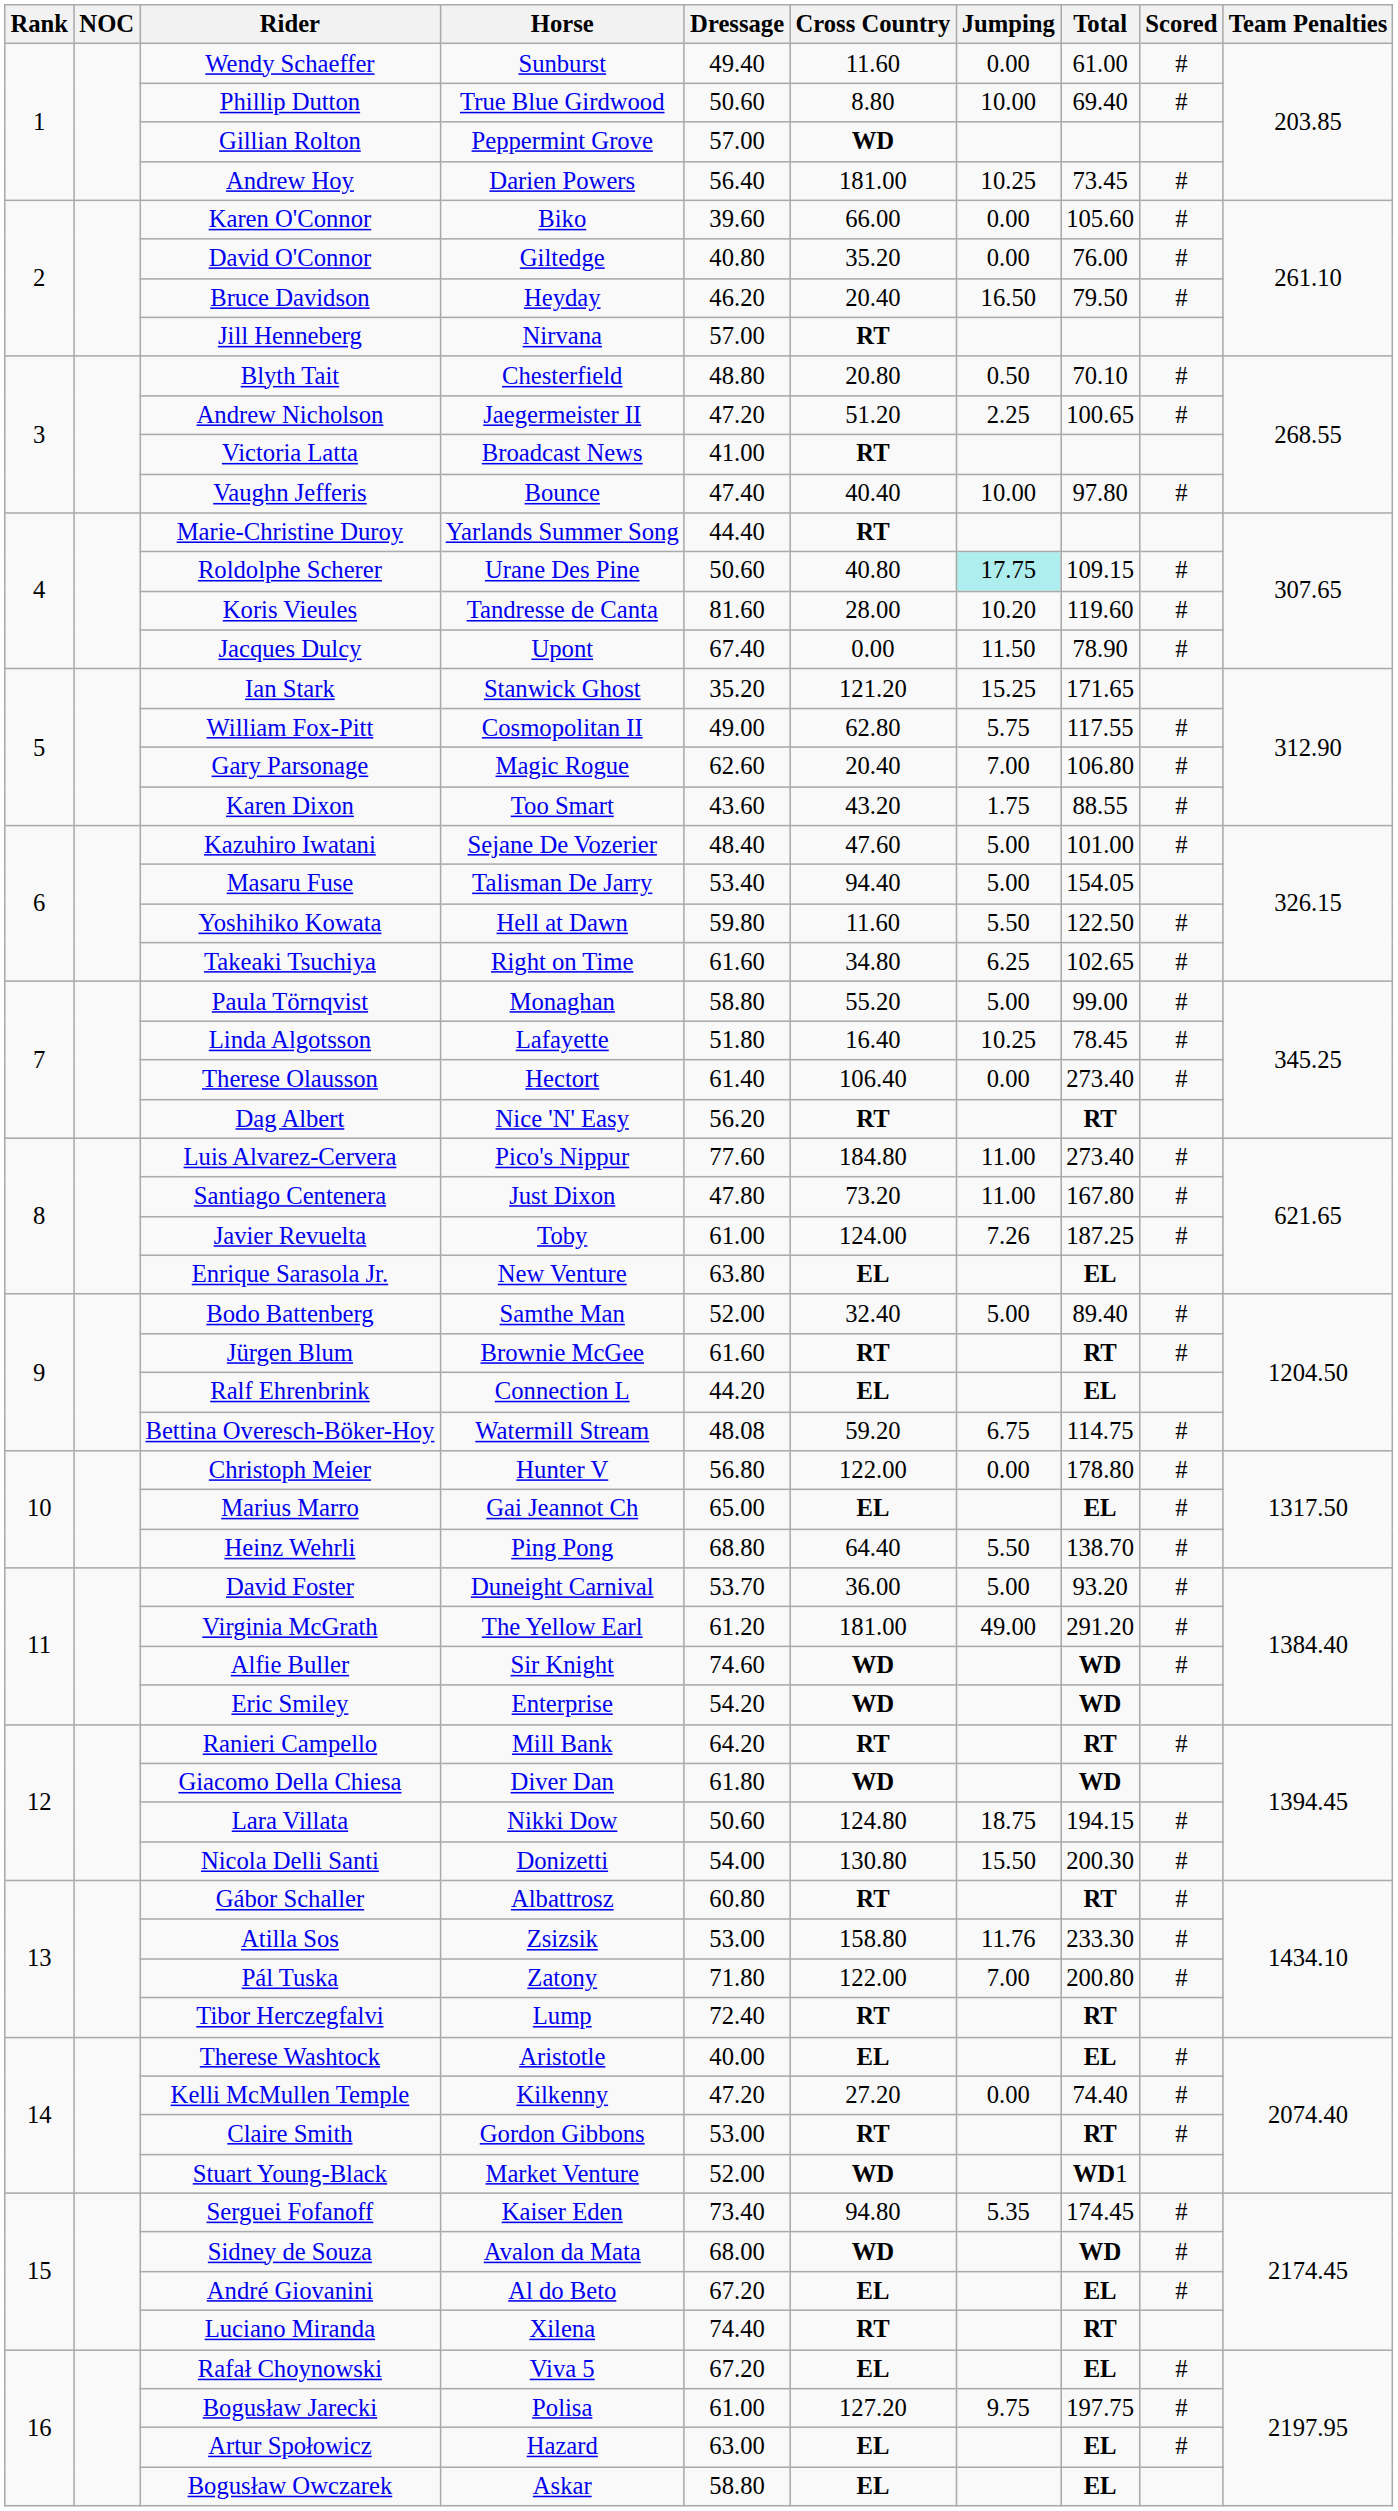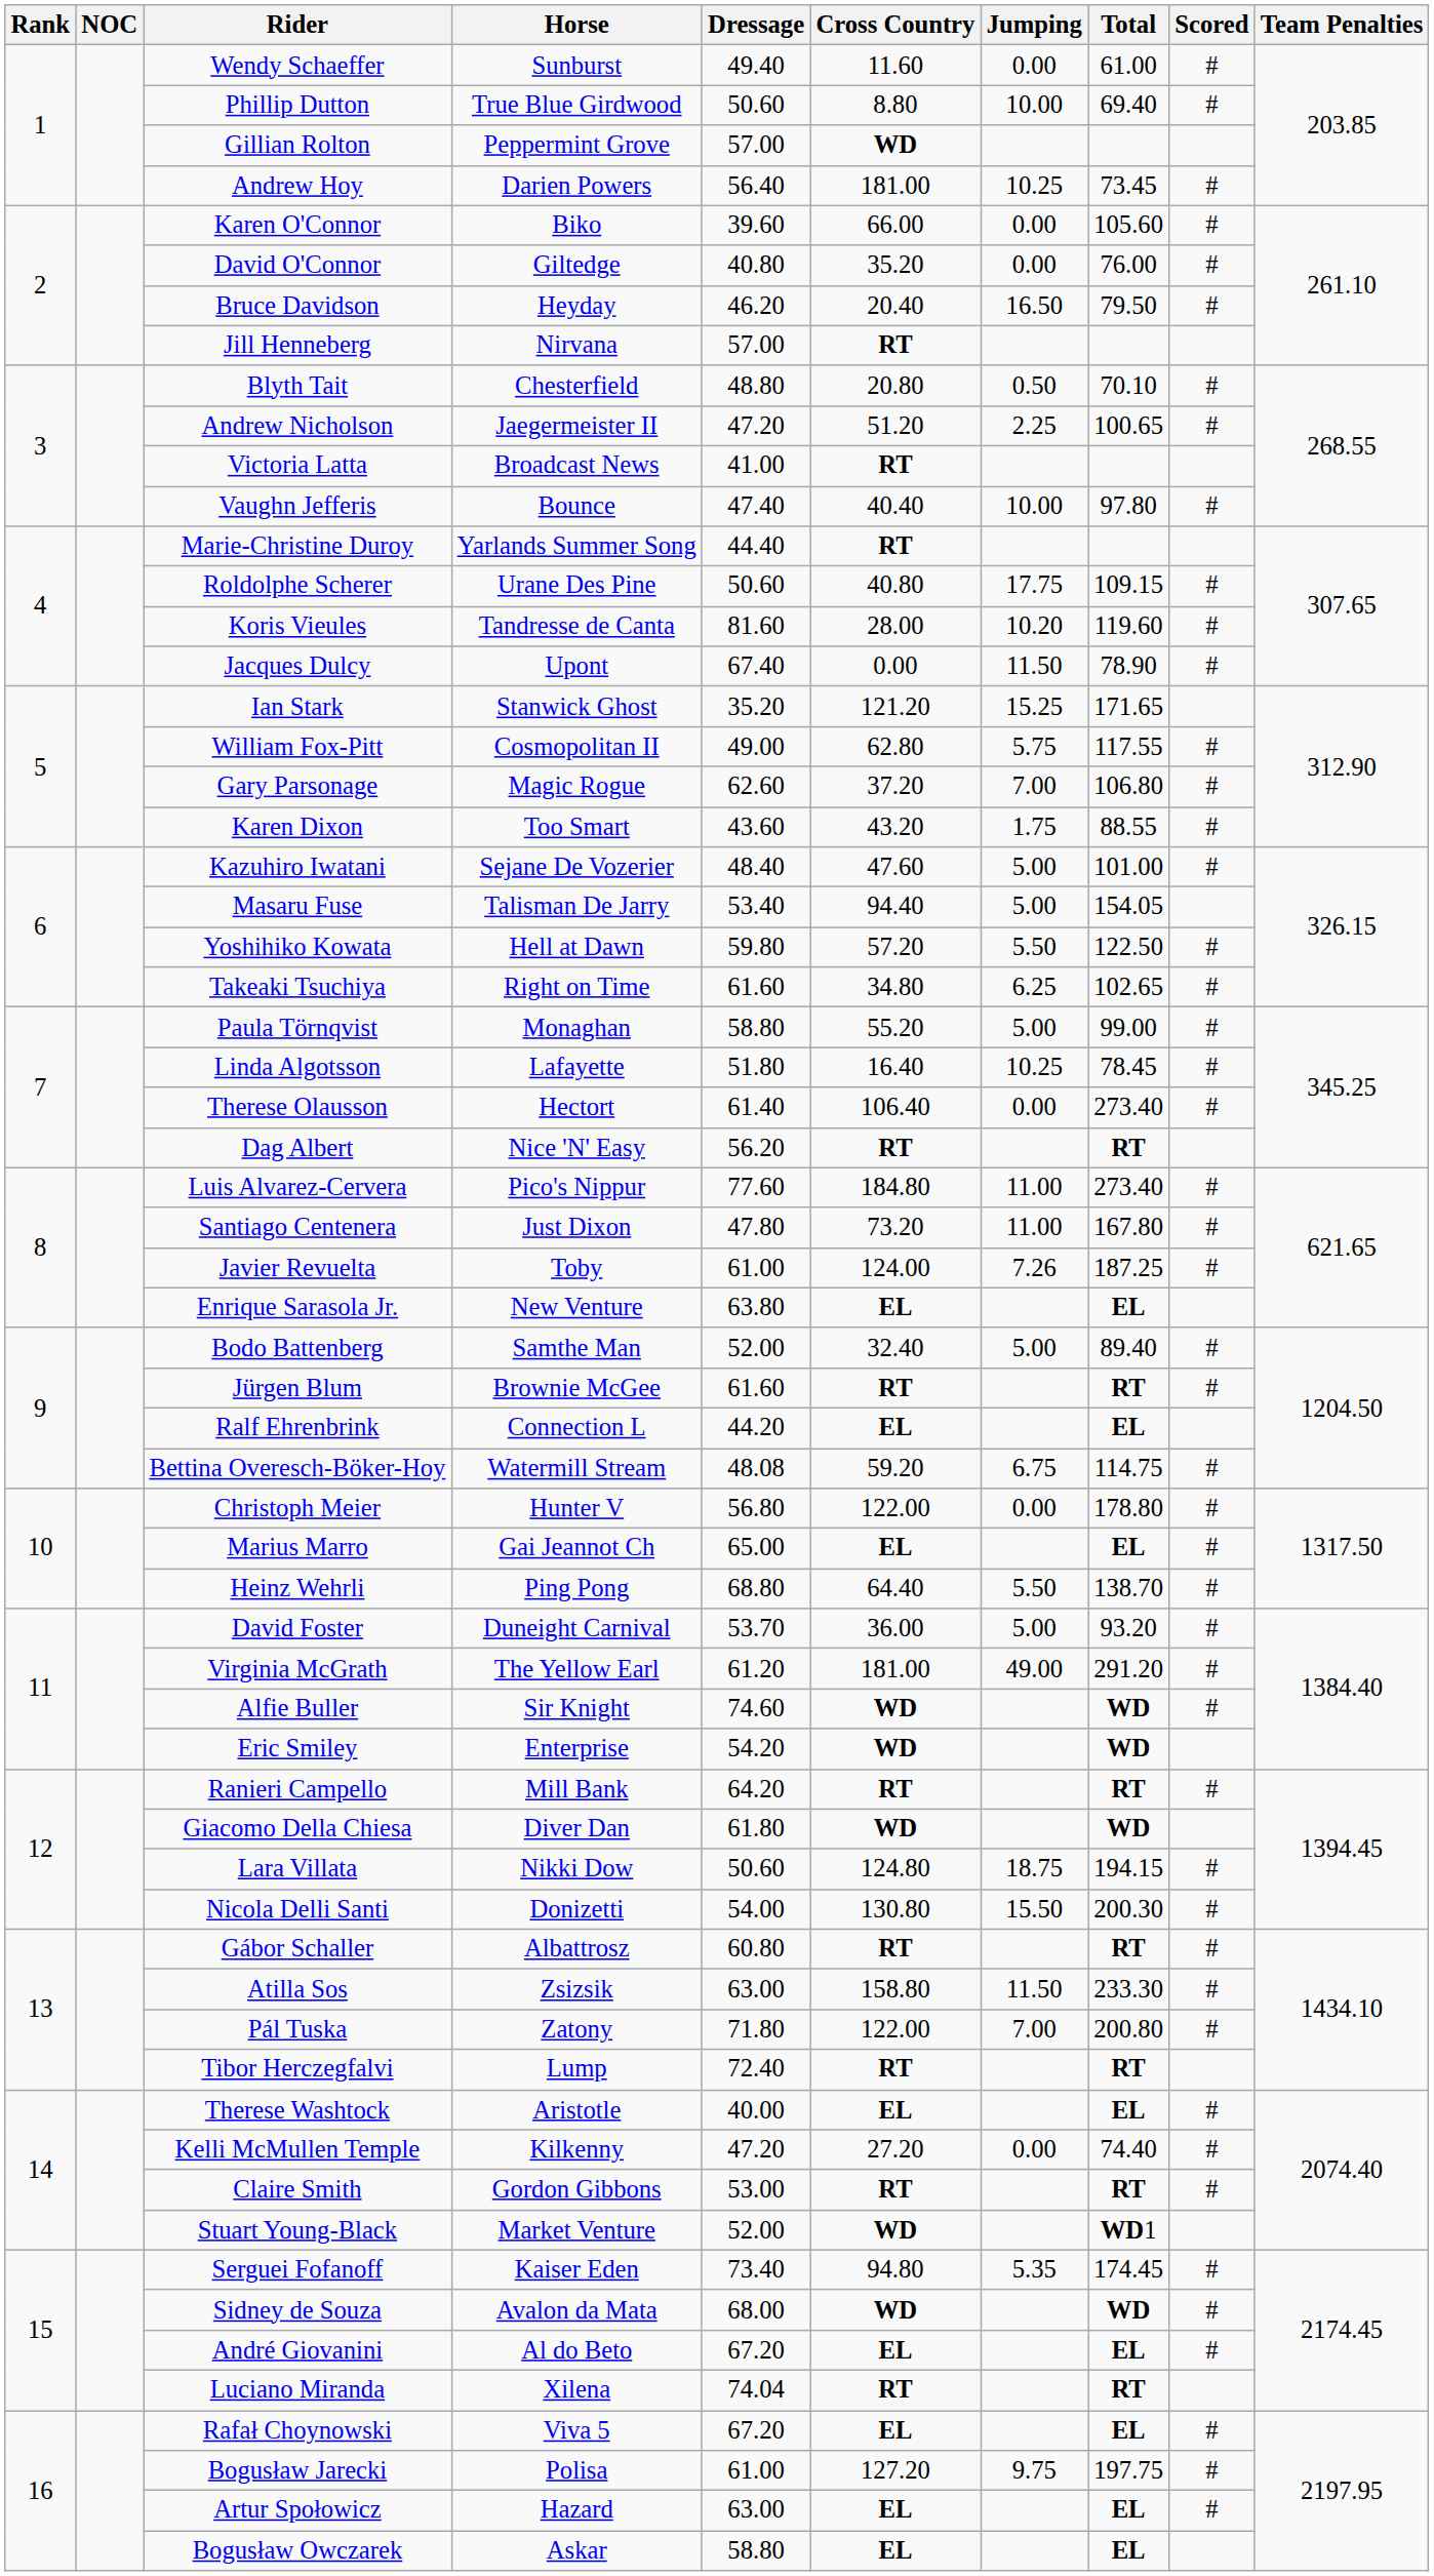Roldolphe Scherer | Jumping: paleturquoise background -> no background
Gary Parsonage | Cross Country: 20.40 -> 37.20
Yoshihiko Kowata | Cross Country: 11.60 -> 57.20
Atilla Sos | Dressage: 53.00 -> 63.00
Atilla Sos | Jumping: 11.76 -> 11.50
Luciano Miranda | Dressage: 74.40 -> 74.04
